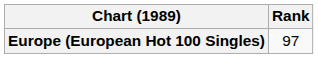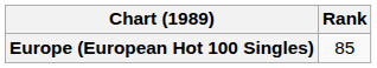Europe (European Hot 100 Singles) | Rank: 97 -> 85
